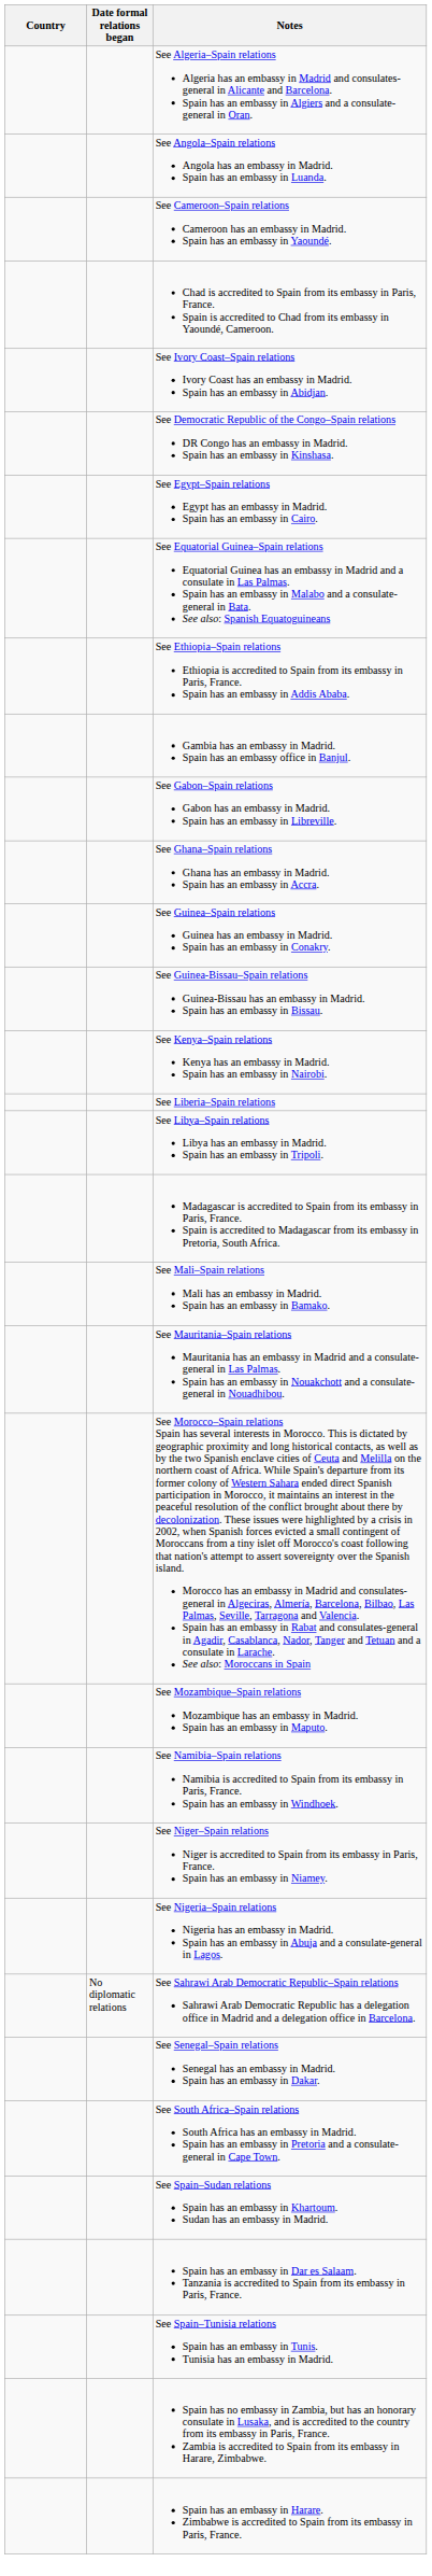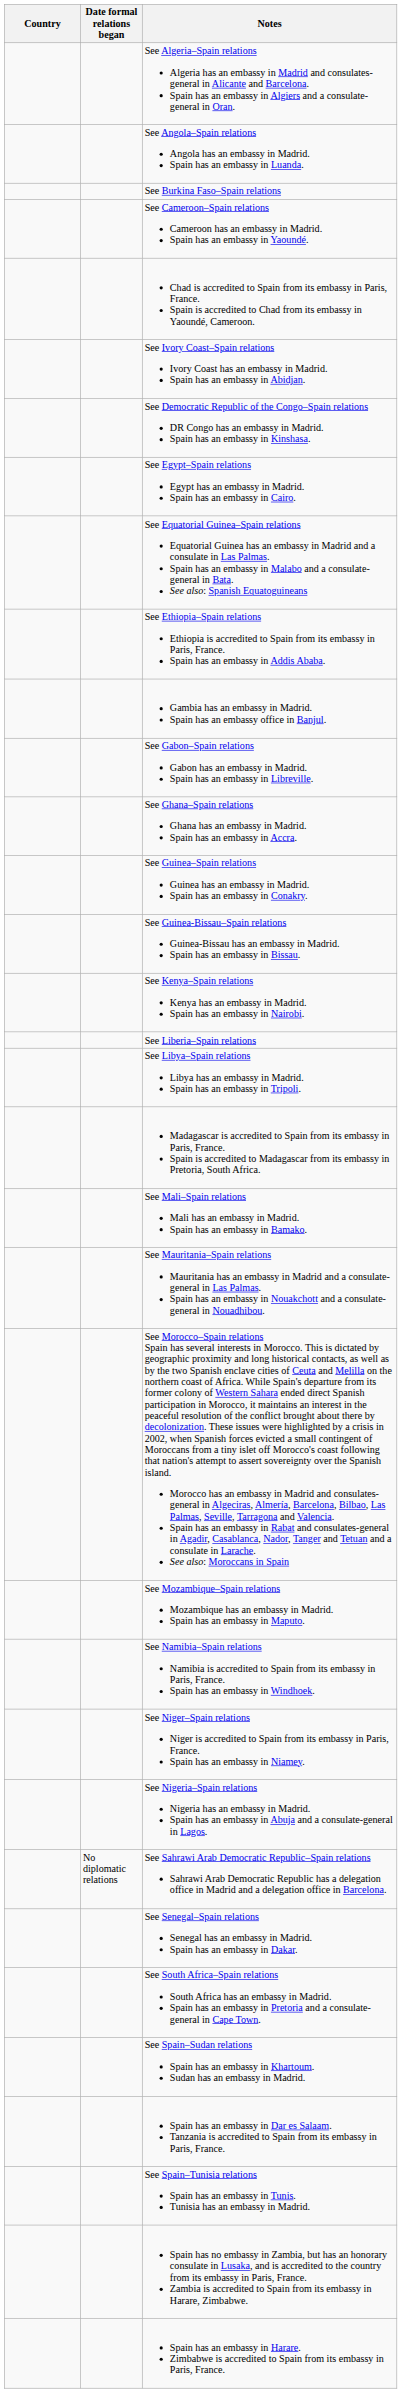+ row: See Burkina Faso–Spain relations
